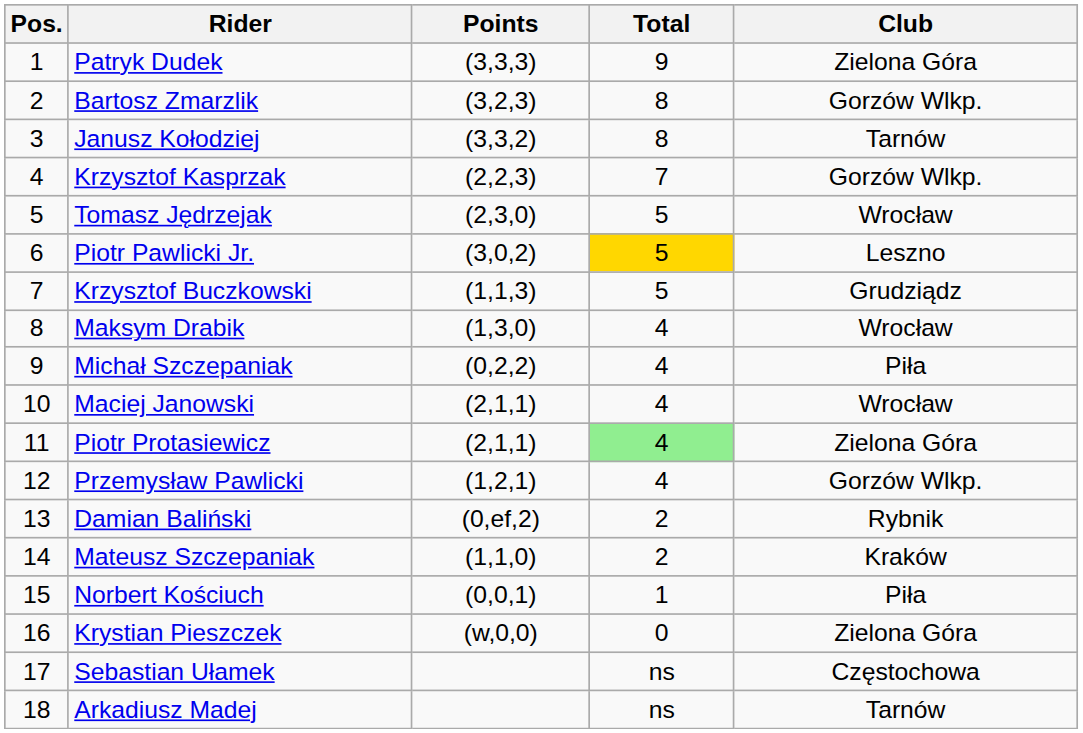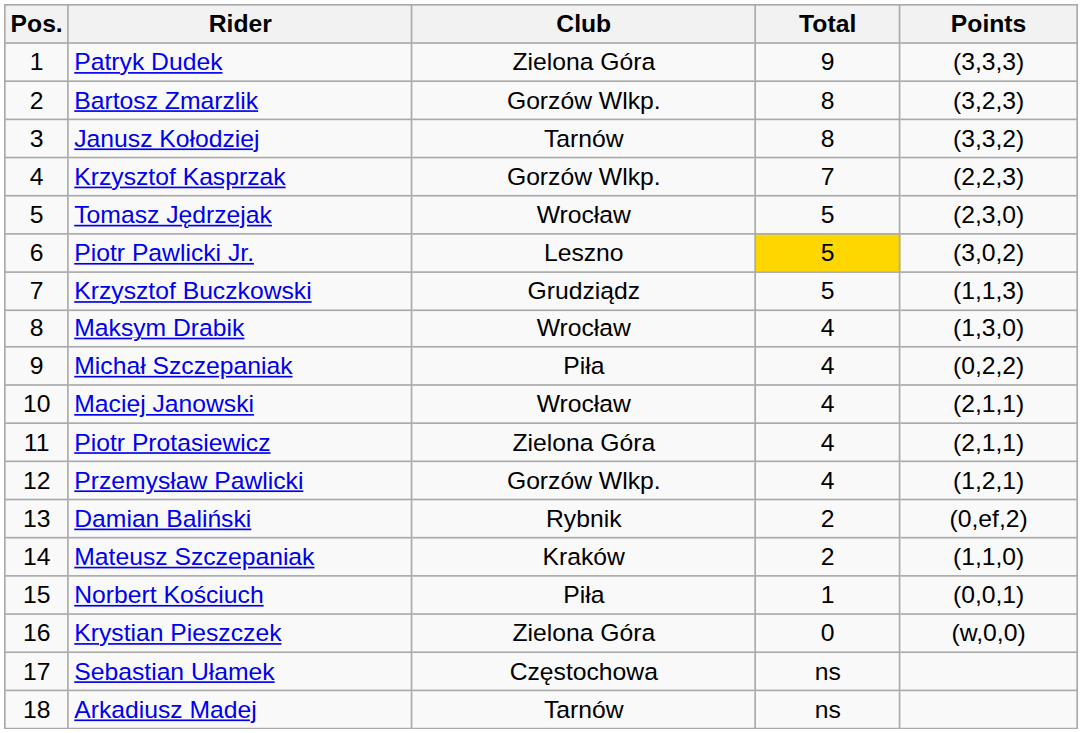columns swapped: Club <-> Points
Piotr Protasiewicz | Total: lightgreen background -> no background
